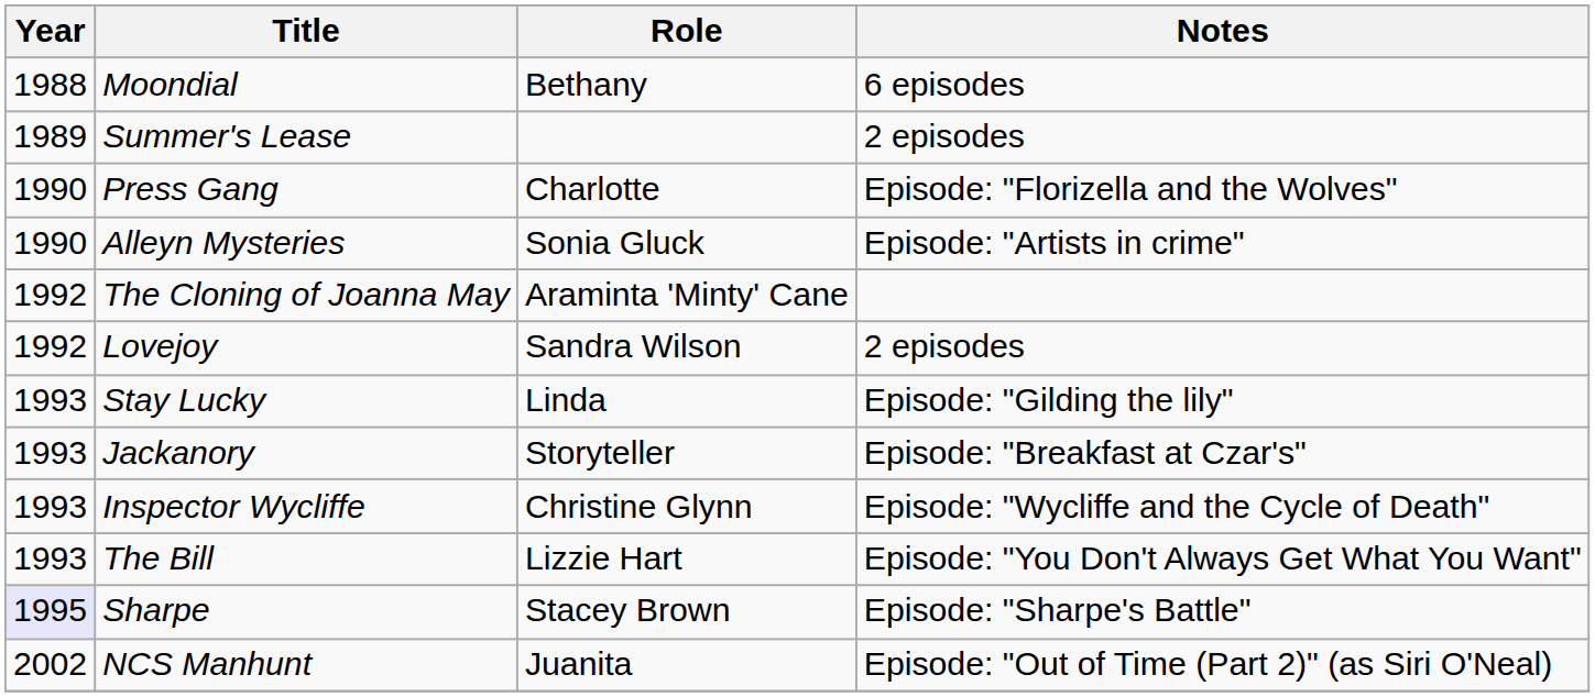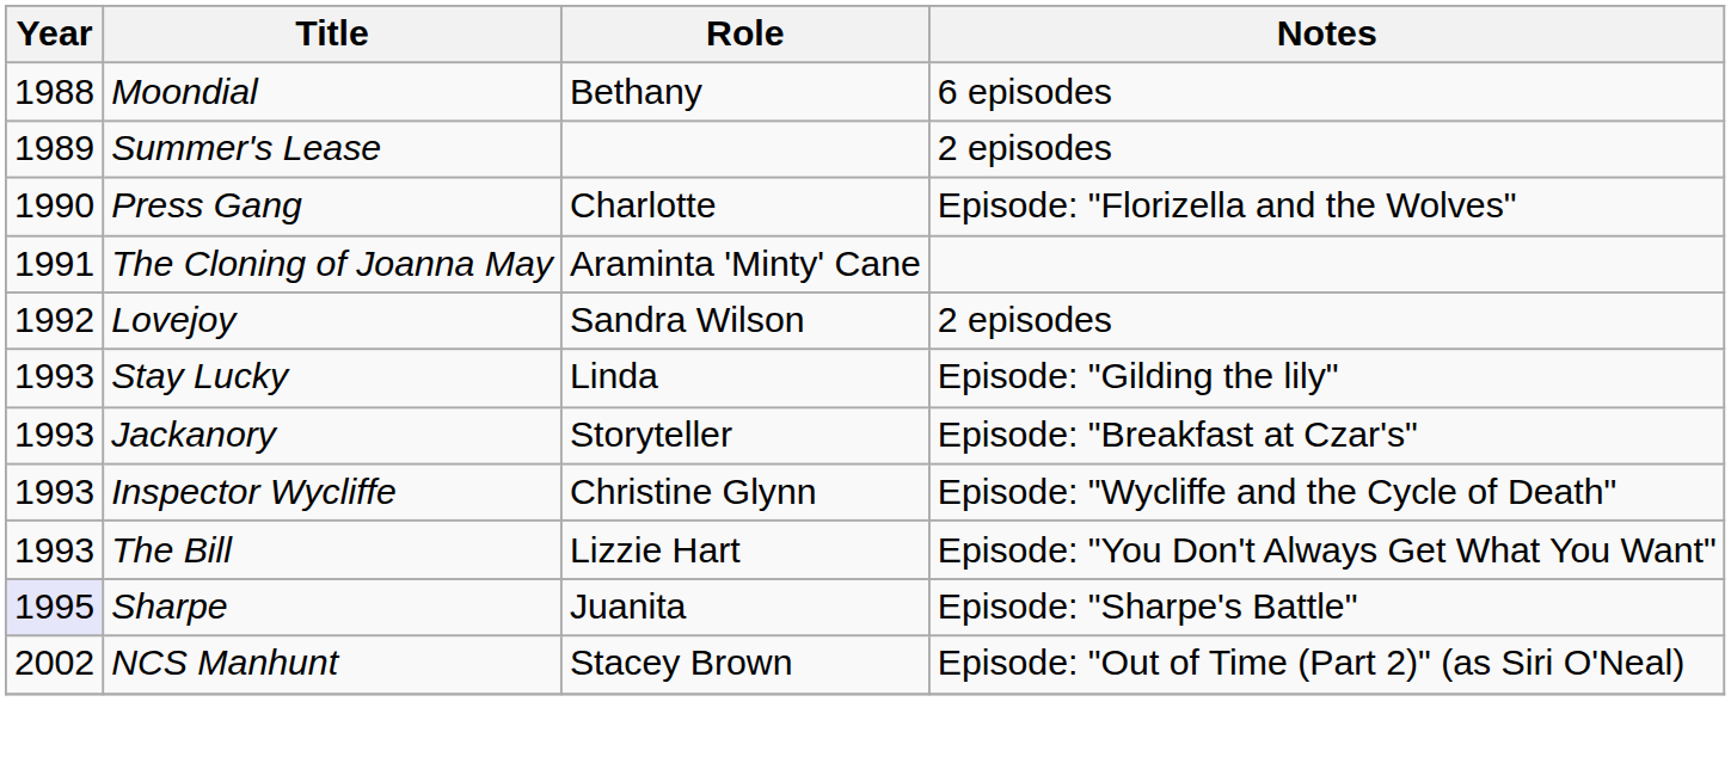- row: 1990 | Alleyn Mysteries | Sonia Gluck | Episode: "Artists in crime"
The Cloning of Joanna May | Year: 1992 -> 1991
Sharpe | Role: Stacey Brown -> Juanita
NCS Manhunt | Role: Juanita -> Stacey Brown
